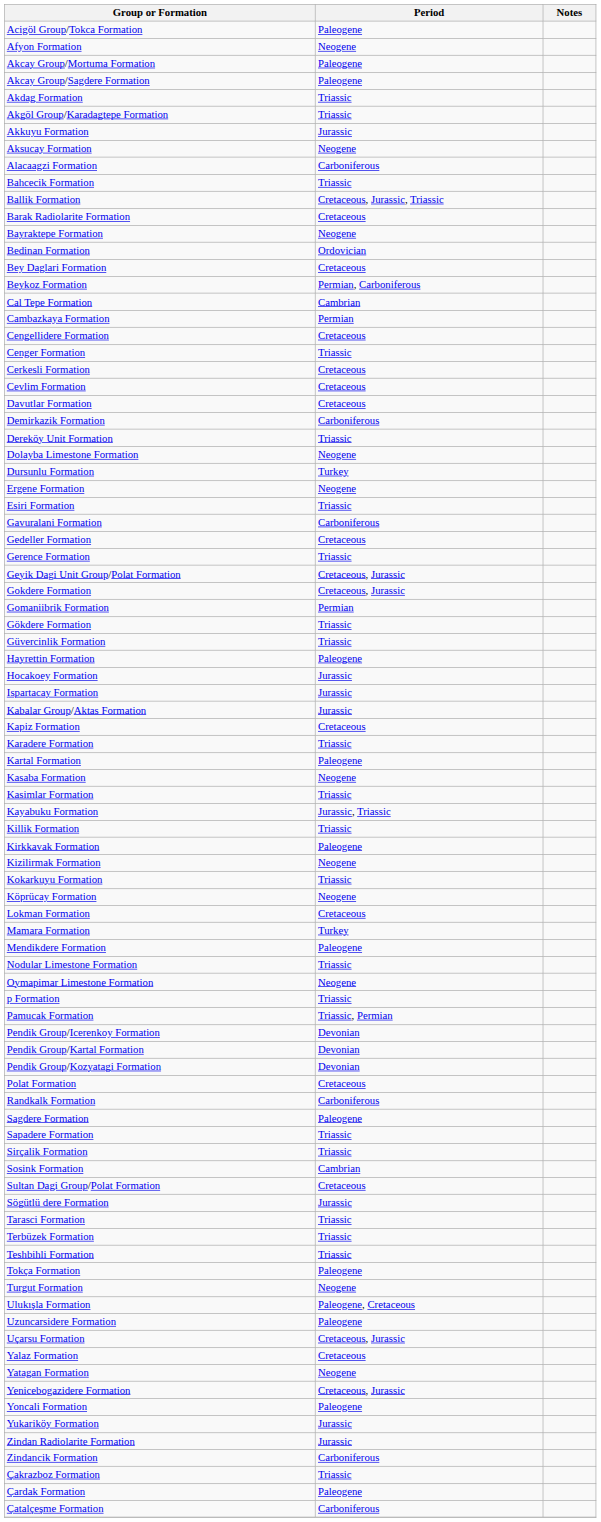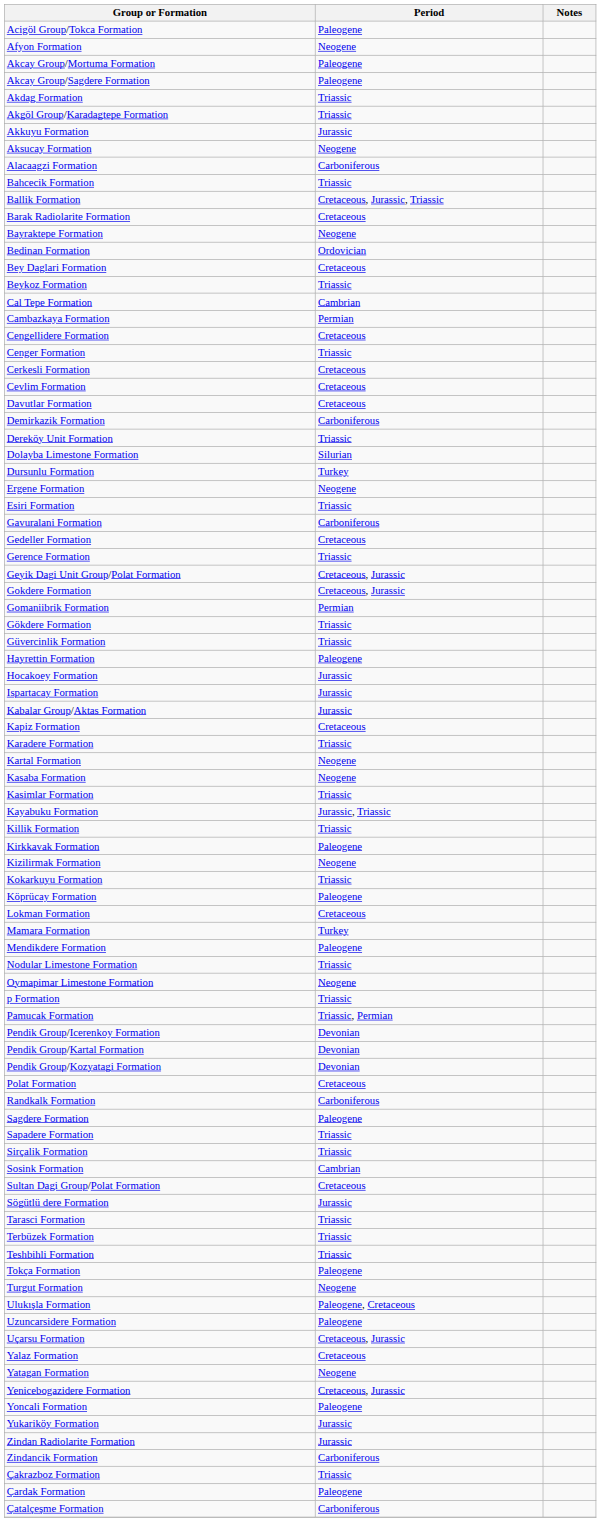Beykoz Formation | Period: Permian, Carboniferous -> Triassic
Dolayba Limestone Formation | Period: Neogene -> Silurian
Kartal Formation | Period: Paleogene -> Neogene
Köprücay Formation | Period: Neogene -> Paleogene
